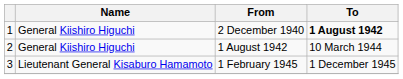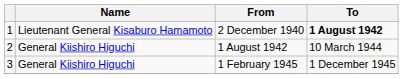2 December 1940 | Name: General Kiishiro Higuchi -> Lieutenant General Kisaburo Hamamoto
1 February 1945 | Name: Lieutenant General Kisaburo Hamamoto -> General Kiishiro Higuchi
